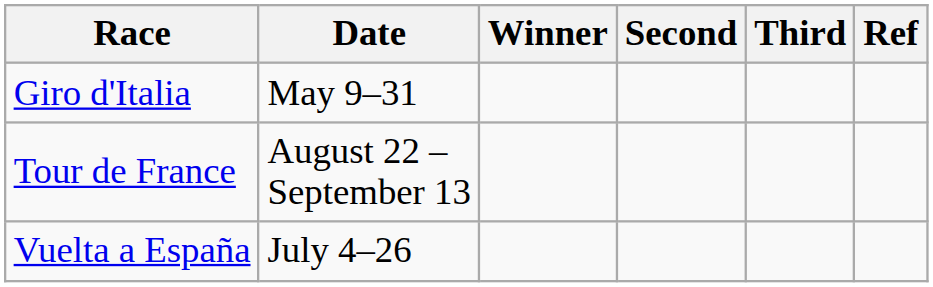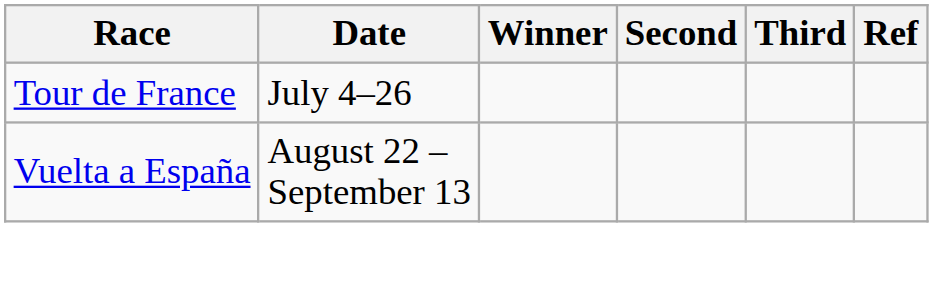- row: Giro d'Italia | May 9–31
Tour de France | Date: August 22 – September 13 -> July 4–26
Vuelta a España | Date: July 4–26 -> August 22 – September 13
